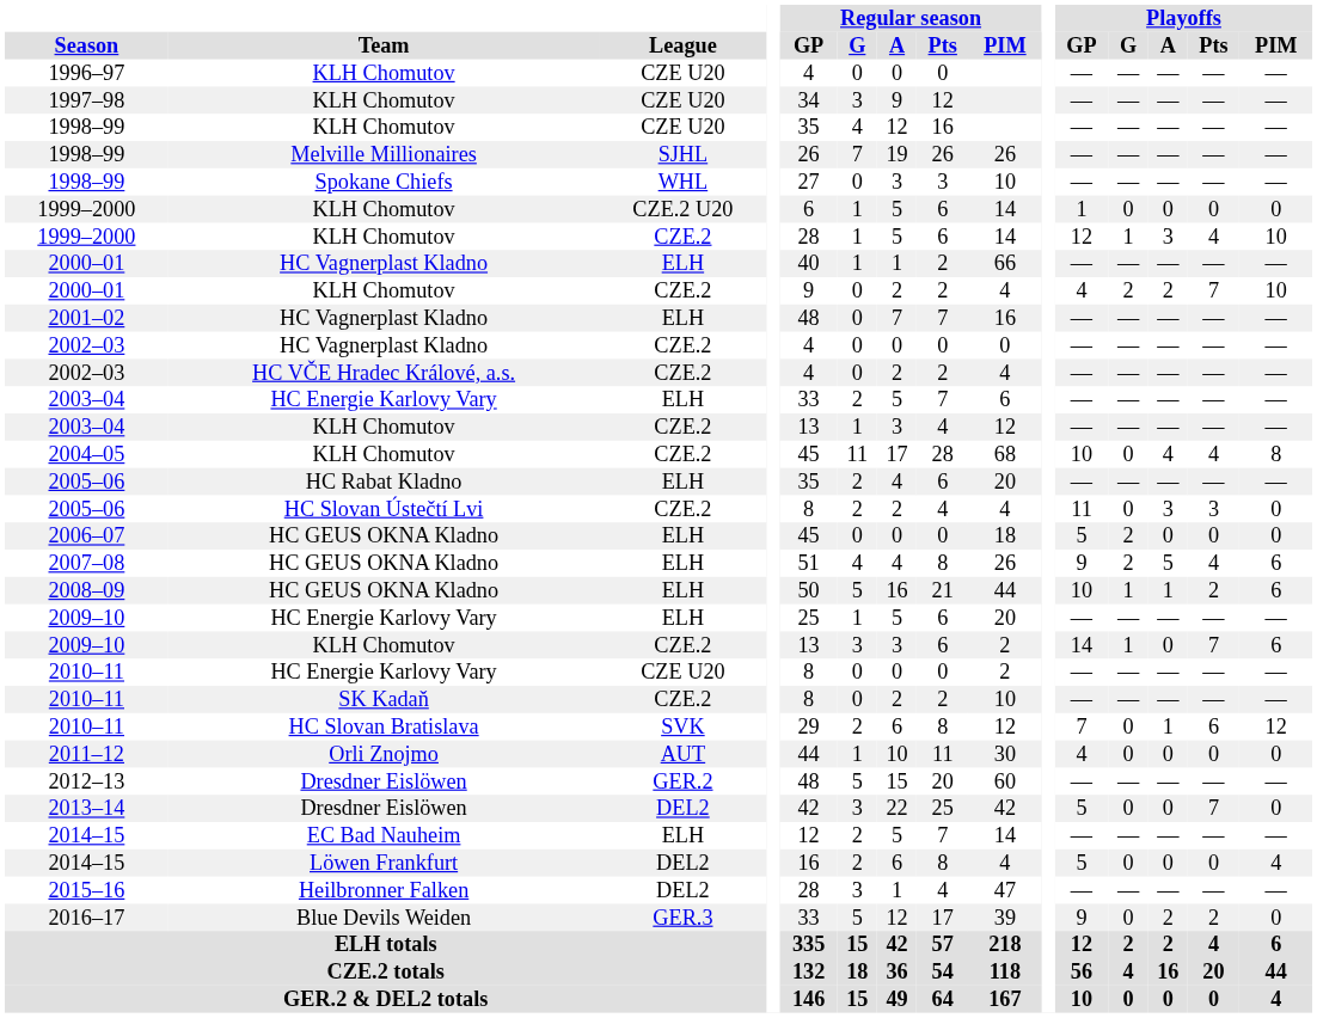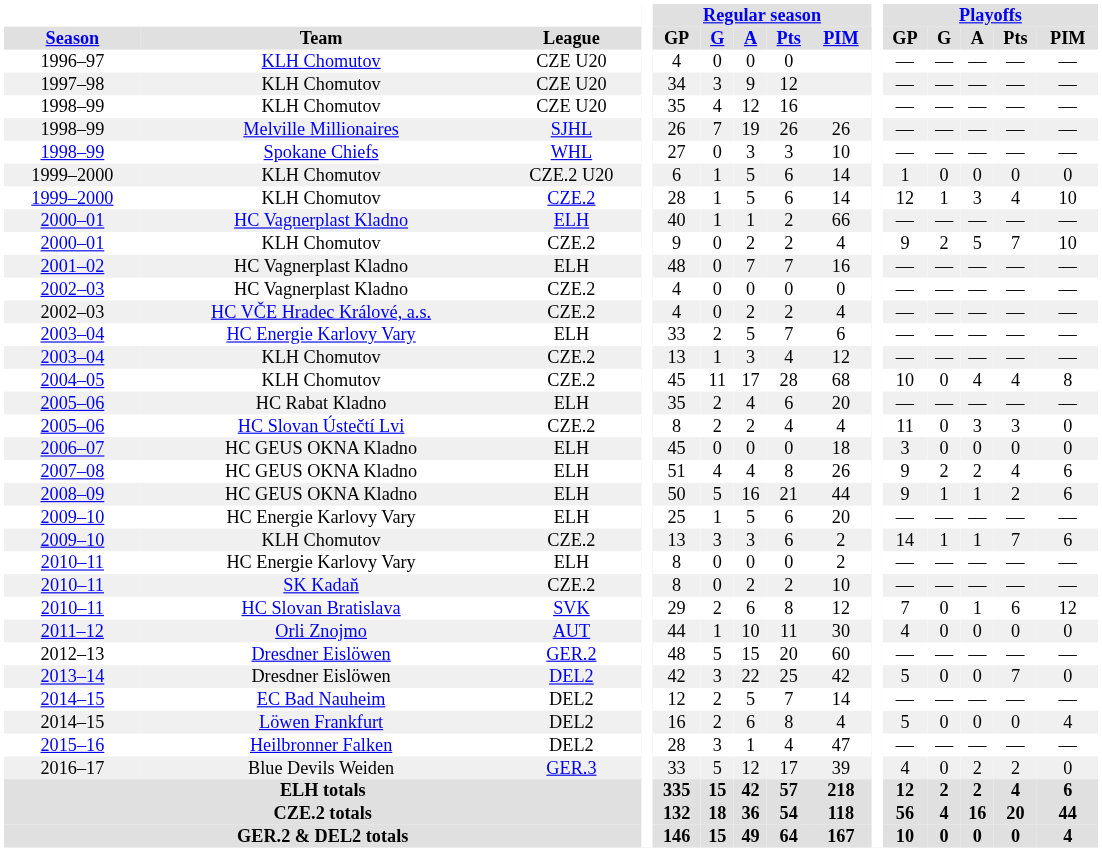2000–01 / KLH Chomutov | Playoffs / GP: 4 -> 9
2000–01 / KLH Chomutov | Playoffs / A: 2 -> 5
2006–07 | Playoffs / GP: 5 -> 3
2006–07 | Playoffs / G: 2 -> 0
2007–08 | Playoffs / A: 5 -> 2
2008–09 | Playoffs / GP: 10 -> 9
2009–10 / KLH Chomutov | Playoffs / A: 0 -> 1
2010–11 / HC Energie Karlovy Vary | League: CZE U20 -> ELH
2014–15 / EC Bad Nauheim | League: ELH -> DEL2
2016–17 | Playoffs / GP: 9 -> 4
